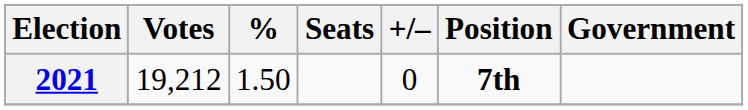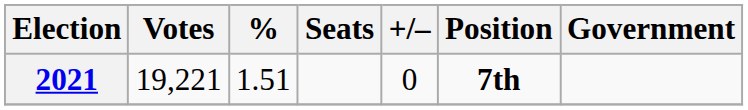2021 | Votes: 19,212 -> 19,221
2021 | %: 1.50 -> 1.51
